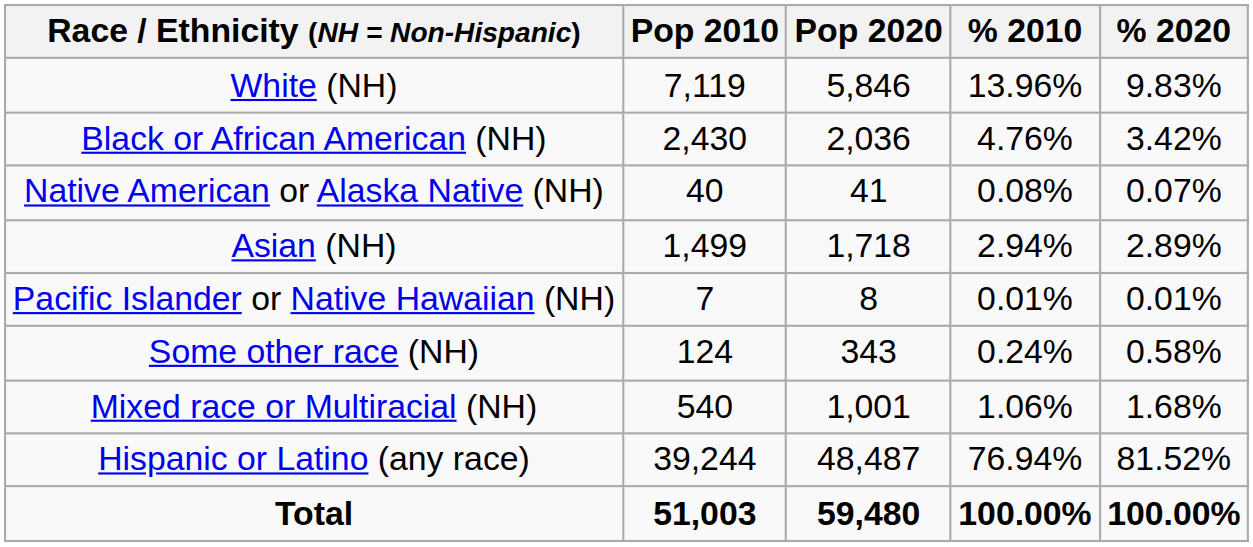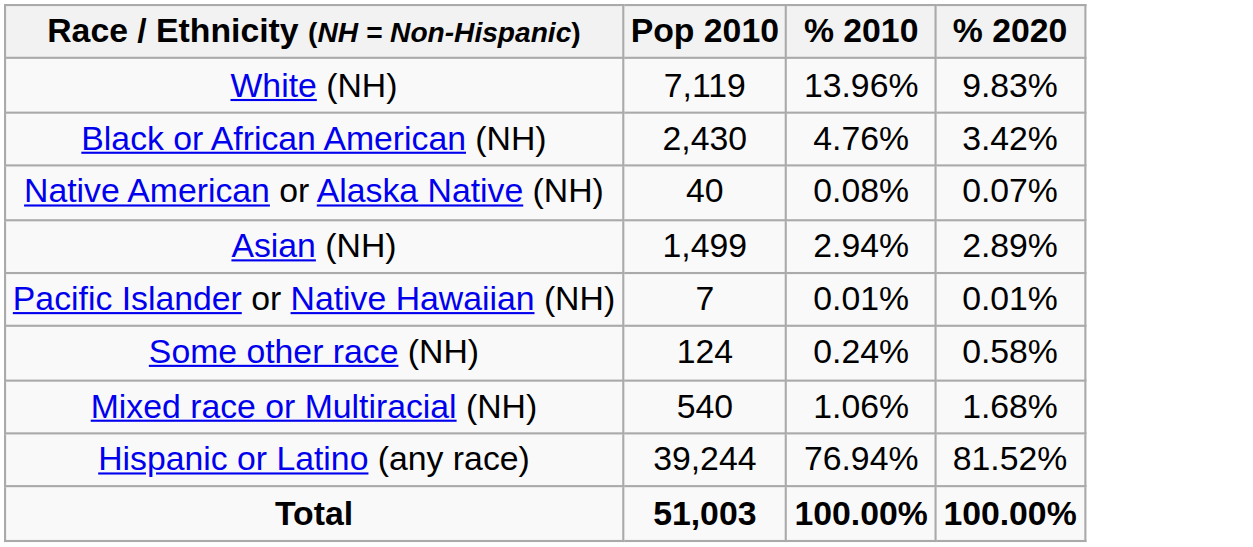- column: Pop 2020 | 5,846 | 2,036 | 41 | 1,718 | 8 | 343 | 1,001 | 48,487 | 59,480
